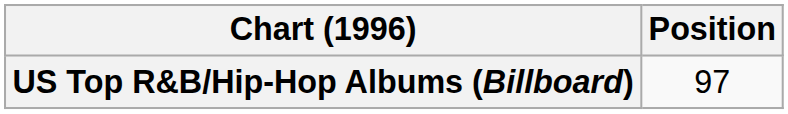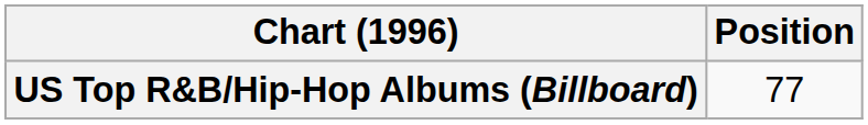US Top R&B/Hip-Hop Albums (Billboard) | Position: 97 -> 77
